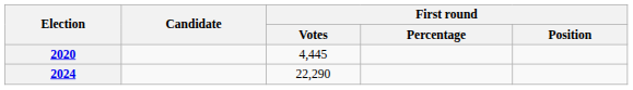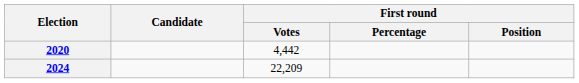2020 | First round / Votes: 4,445 -> 4,442
2024 | First round / Votes: 22,290 -> 22,209
